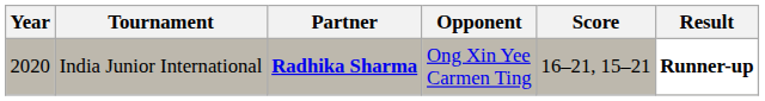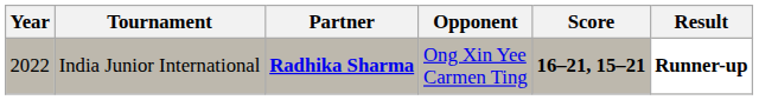India Junior International | Year: 2020 -> 2022
India Junior International | Score: normal -> bold
